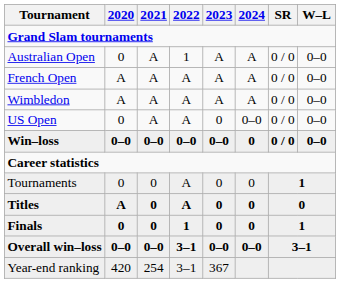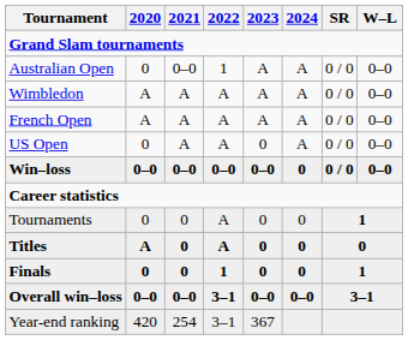Australian Open | 2021: A -> 0–0
rows swapped: French Open <-> Wimbledon
US Open | 2024: 0–0 -> A
